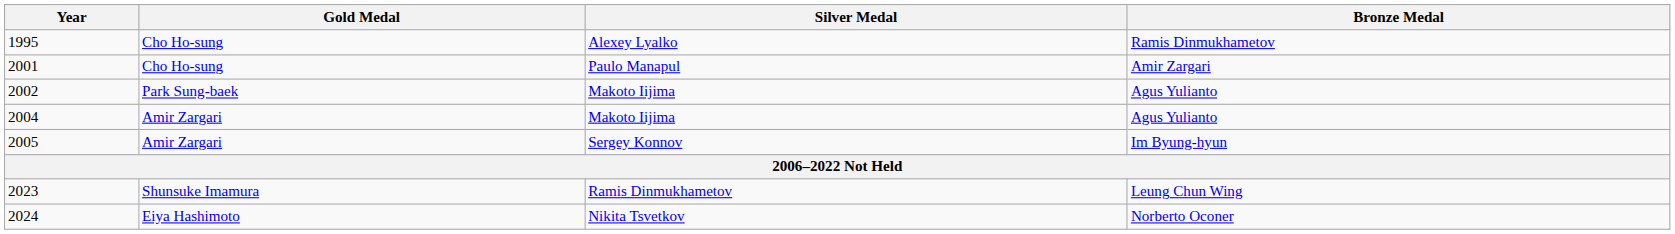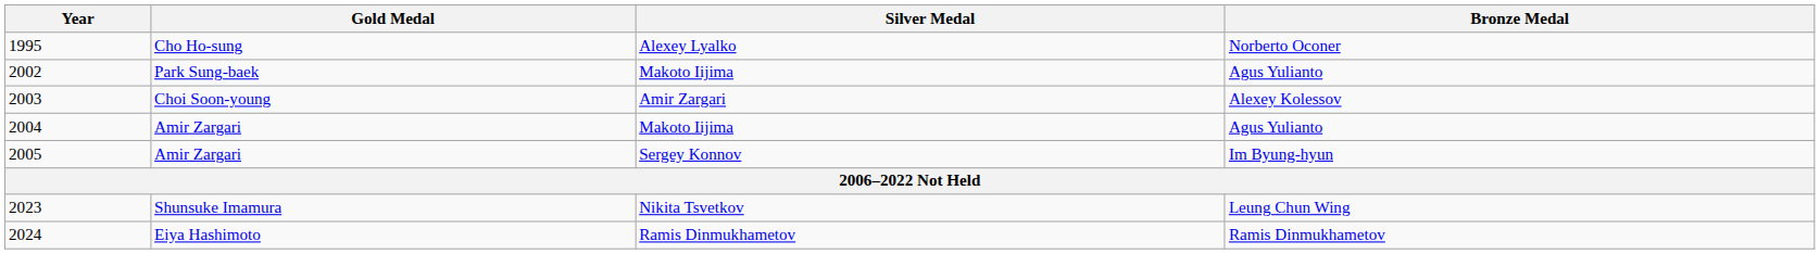1995 | Bronze Medal: Ramis Dinmukhametov -> Norberto Oconer
- row: 2001 | Cho Ho-sung | Paulo Manapul | Amir Zargari
+ row: 2003 | Choi Soon-young | Amir Zargari | Alexey Kolessov
2023 | Silver Medal: Ramis Dinmukhametov -> Nikita Tsvetkov
2024 | Silver Medal: Nikita Tsvetkov -> Ramis Dinmukhametov
2024 | Bronze Medal: Norberto Oconer -> Ramis Dinmukhametov
